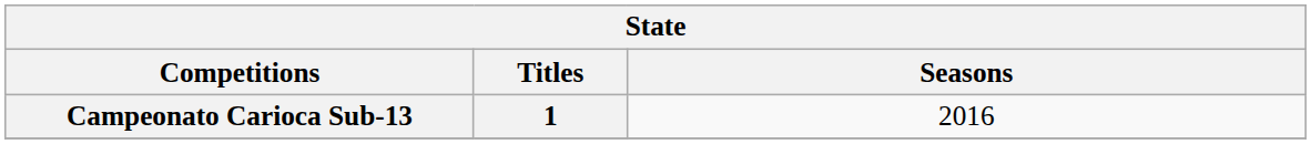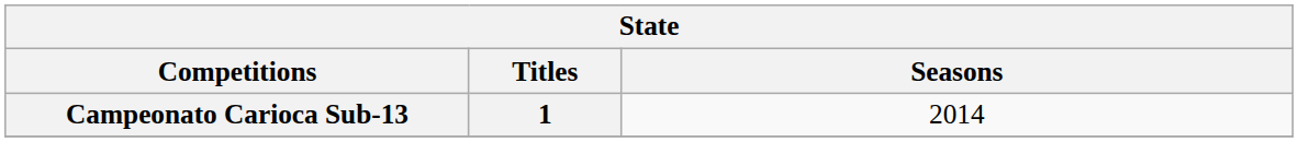Campeonato Carioca Sub-13 | Seasons: 2016 -> 2014
